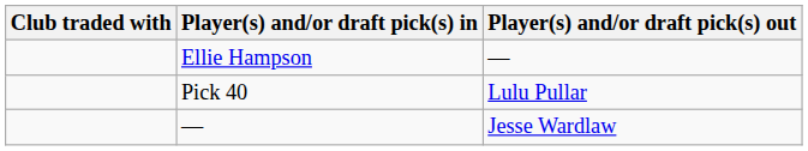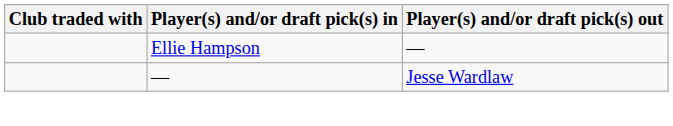- row: Pick 40 | Lulu Pullar
